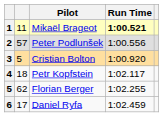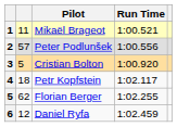Mikaël Brageot | Run Time: bold -> normal
Daniel Ryfa | column 2: 17 -> 12
